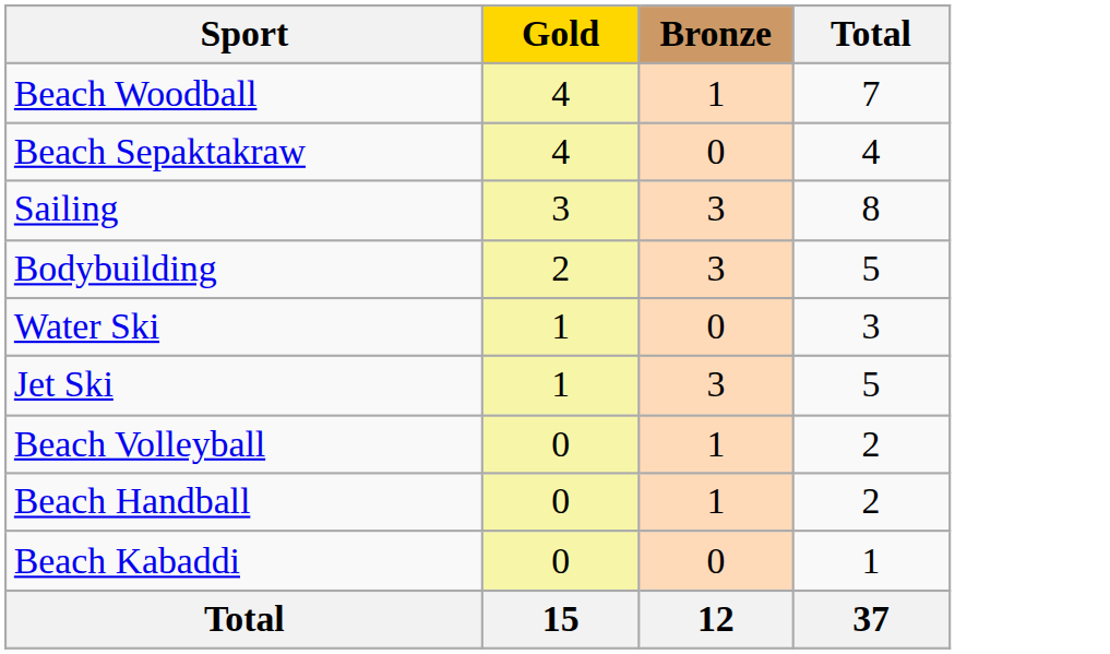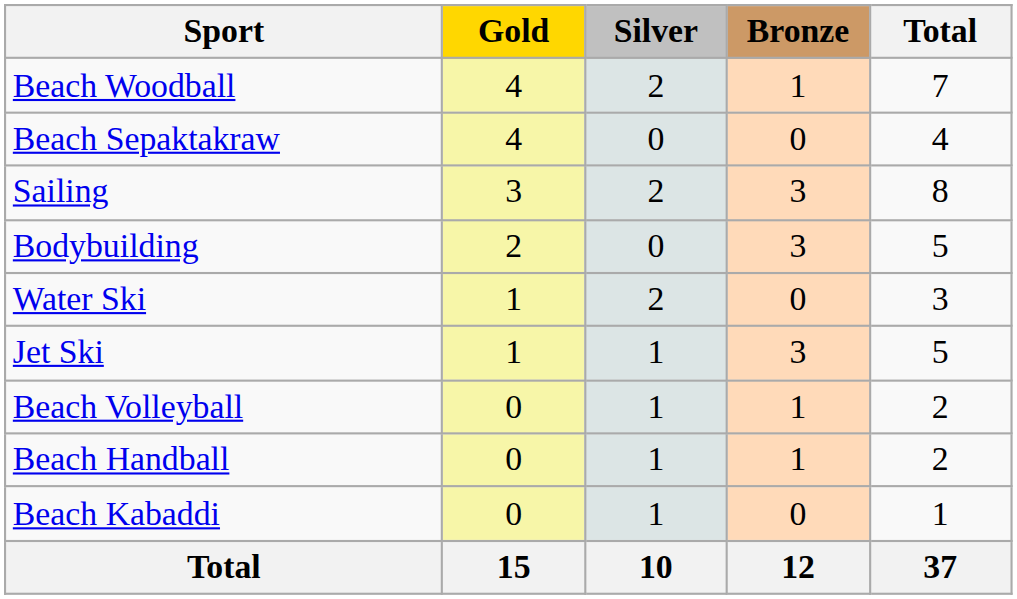+ column: Silver | 2 | 0 | 2 | 0 | 2 | 1 | 1 | 1 | 1 | 10
